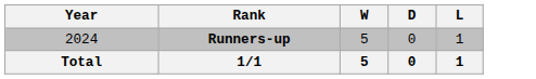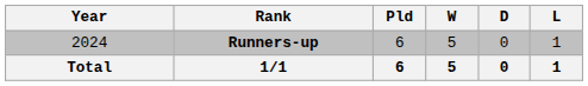+ column: Pld | 6 | 6
